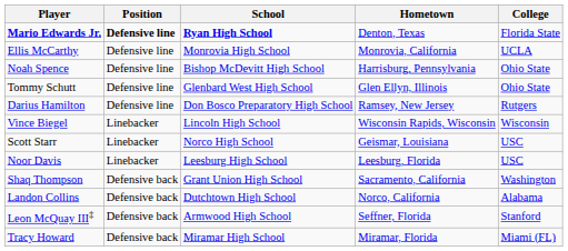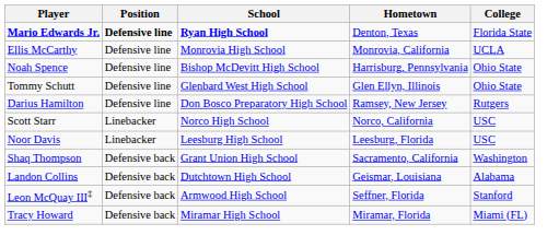- row: Vince Biegel | Linebacker | Lincoln High School | Wisconsin Rapids, Wisconsin | Wisconsin
Scott Starr | Hometown: Geismar, Louisiana -> Norco, California
Landon Collins | Hometown: Norco, California -> Geismar, Louisiana
